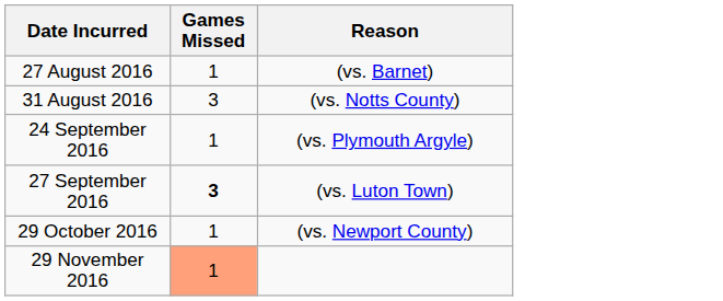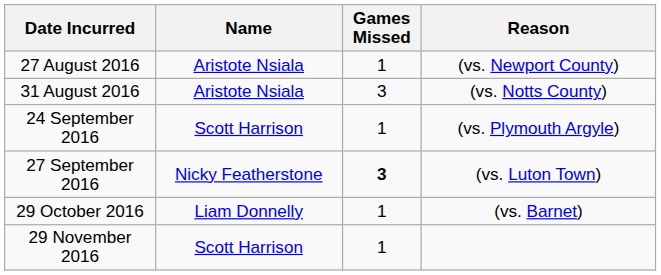+ column: Name | Aristote Nsiala | Aristote Nsiala | Scott Harrison | Nicky Featherstone | Liam Donnelly | Scott Harrison
27 August 2016 | Reason: (vs. Barnet) -> (vs. Newport County)
29 October 2016 | Reason: (vs. Newport County) -> (vs. Barnet)
29 November 2016 | Games Missed: lightsalmon background -> no background
